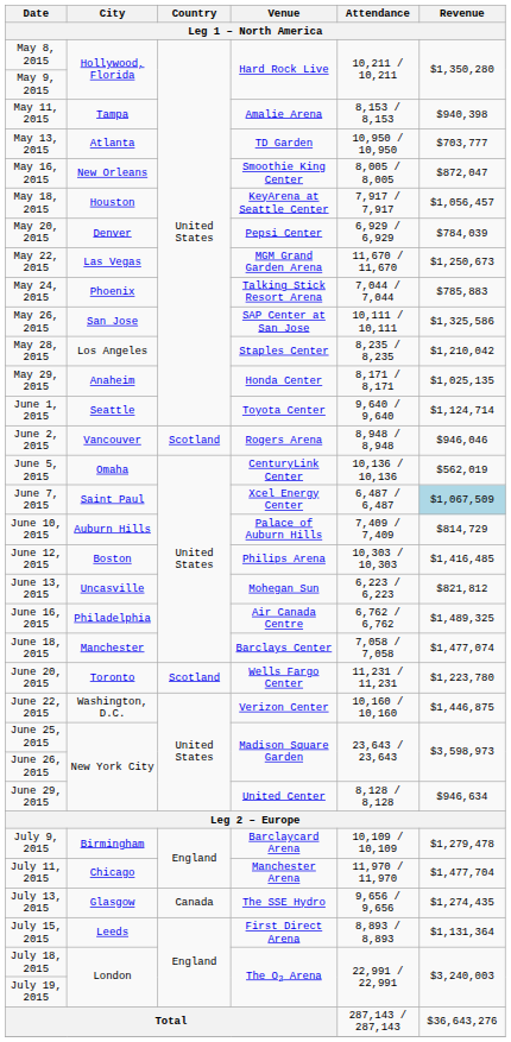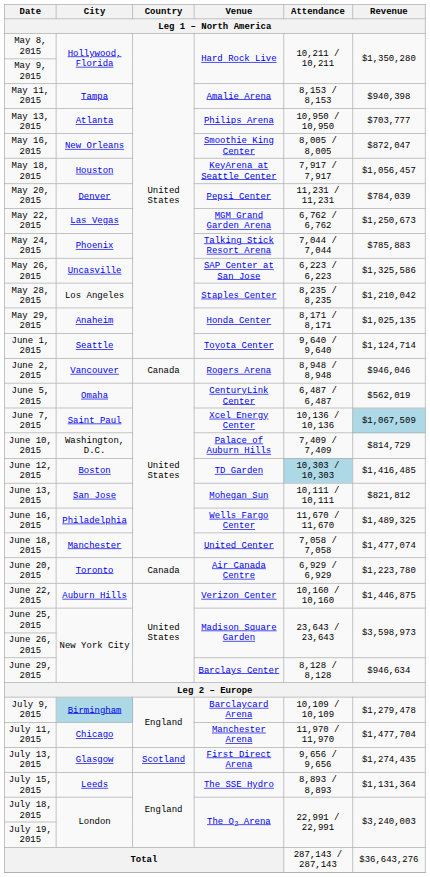May 13, 2015 | Venue: TD Garden -> Philips Arena
May 20, 2015 | Attendance: 6,929 / 6,929 -> 11,231 / 11,231
May 22, 2015 | Attendance: 11,670 / 11,670 -> 6,762 / 6,762
May 26, 2015 | City: San Jose -> Uncasville
May 26, 2015 | Attendance: 10,111 / 10,111 -> 6,223 / 6,223
June 2, 2015 | Country: Scotland -> Canada
June 5, 2015 | Attendance: 10,136 / 10,136 -> 6,487 / 6,487
June 7, 2015 | Attendance: 6,487 / 6,487 -> 10,136 / 10,136
June 10, 2015 | City: Auburn Hills -> Washington, D.C.
June 12, 2015 | Venue: Philips Arena -> TD Garden
June 12, 2015 | Attendance: no background -> lightblue background
June 13, 2015 | City: Uncasville -> San Jose
June 13, 2015 | Attendance: 6,223 / 6,223 -> 10,111 / 10,111
June 16, 2015 | Venue: Air Canada Centre -> Wells Fargo Center
June 16, 2015 | Attendance: 6,762 / 6,762 -> 11,670 / 11,670
June 18, 2015 | Venue: Barclays Center -> United Center
June 20, 2015 | Country: Scotland -> Canada
June 20, 2015 | Venue: Wells Fargo Center -> Air Canada Centre
June 20, 2015 | Attendance: 11,231 / 11,231 -> 6,929 / 6,929
June 22, 2015 | City: Washington, D.C. -> Auburn Hills
June 29, 2015 | Venue: United Center -> Barclays Center
July 9, 2015 | City: no background -> lightblue background
July 13, 2015 | Country: Canada -> Scotland
July 13, 2015 | Venue: The SSE Hydro -> First Direct Arena
July 15, 2015 | Venue: First Direct Arena -> The SSE Hydro
